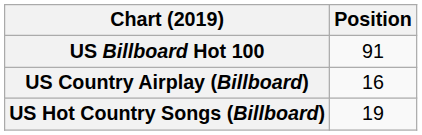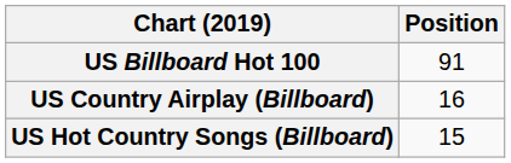US Hot Country Songs (Billboard) | Position: 19 -> 15
